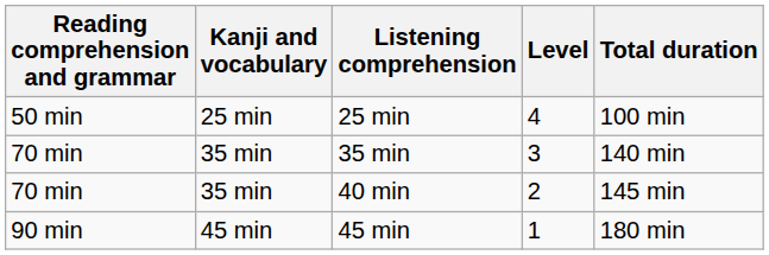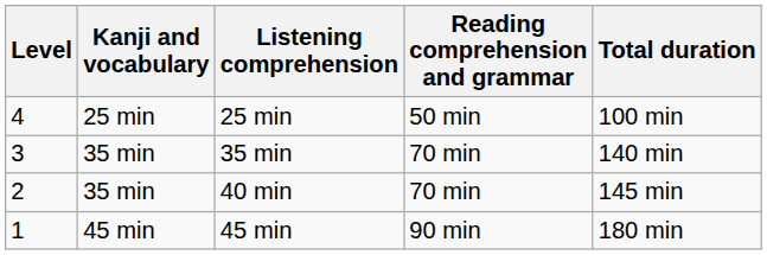columns swapped: Level <-> Reading comprehension and grammar
